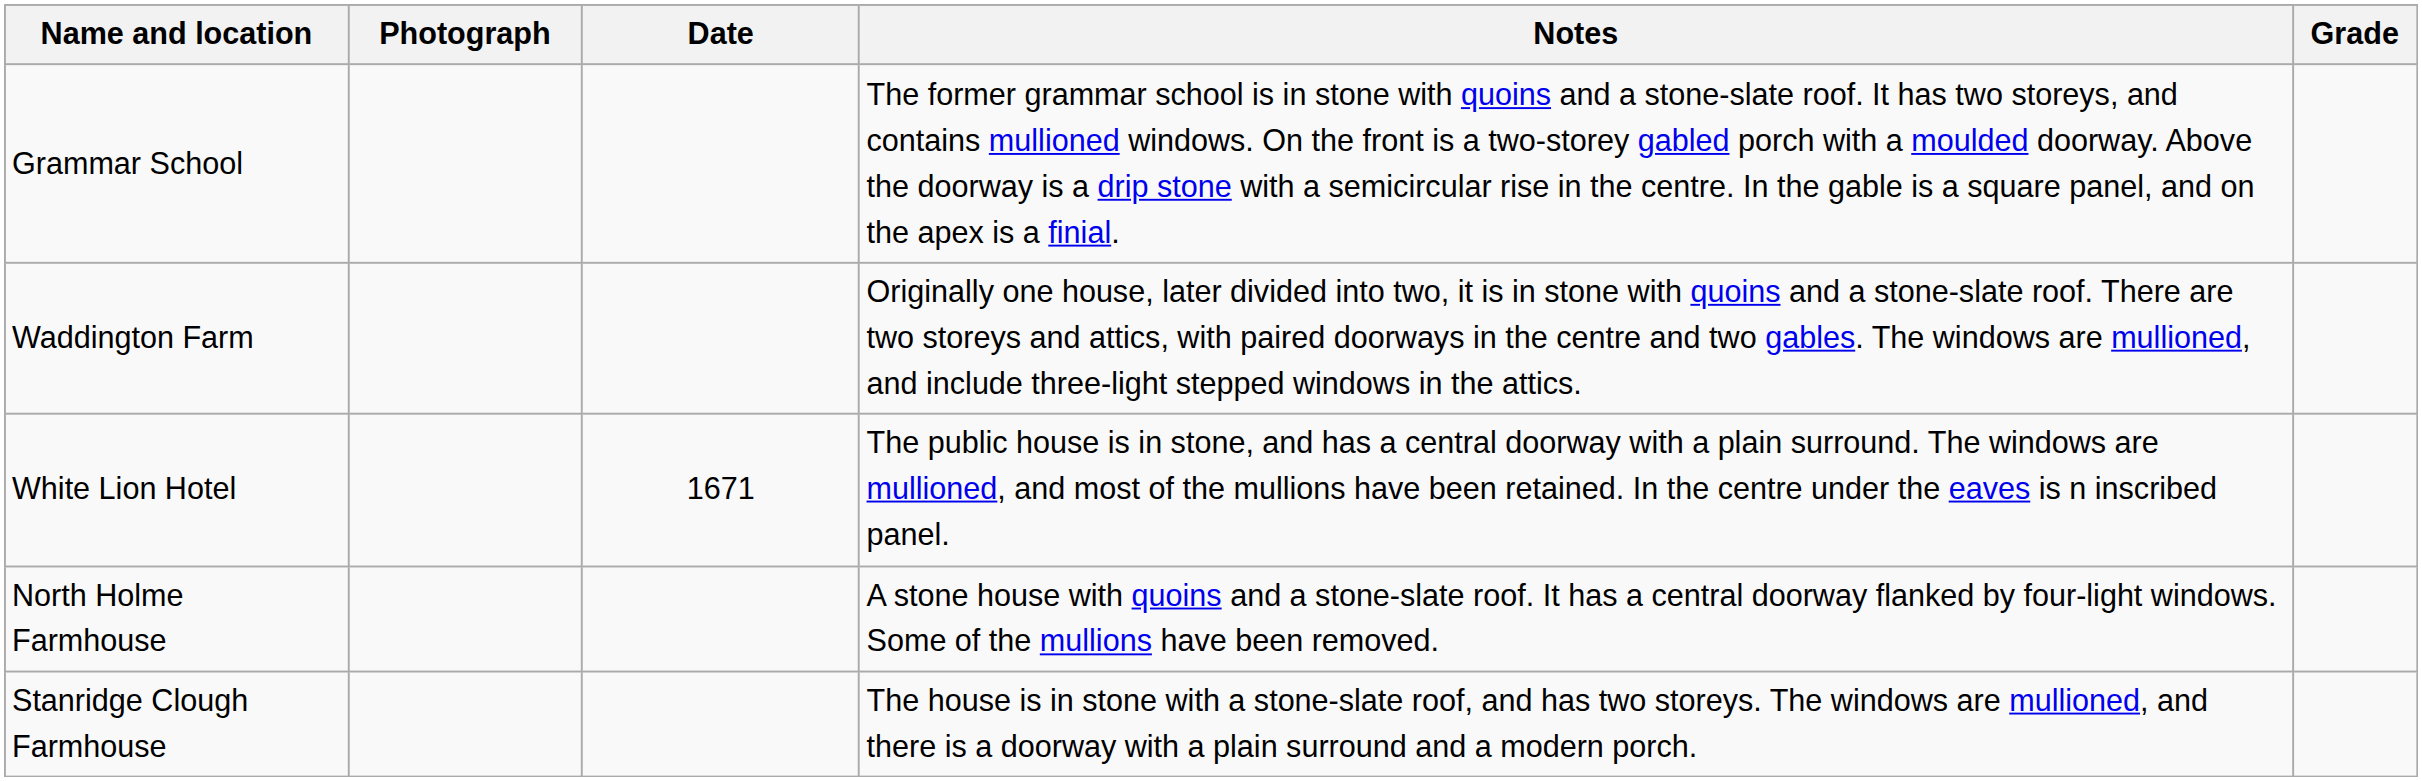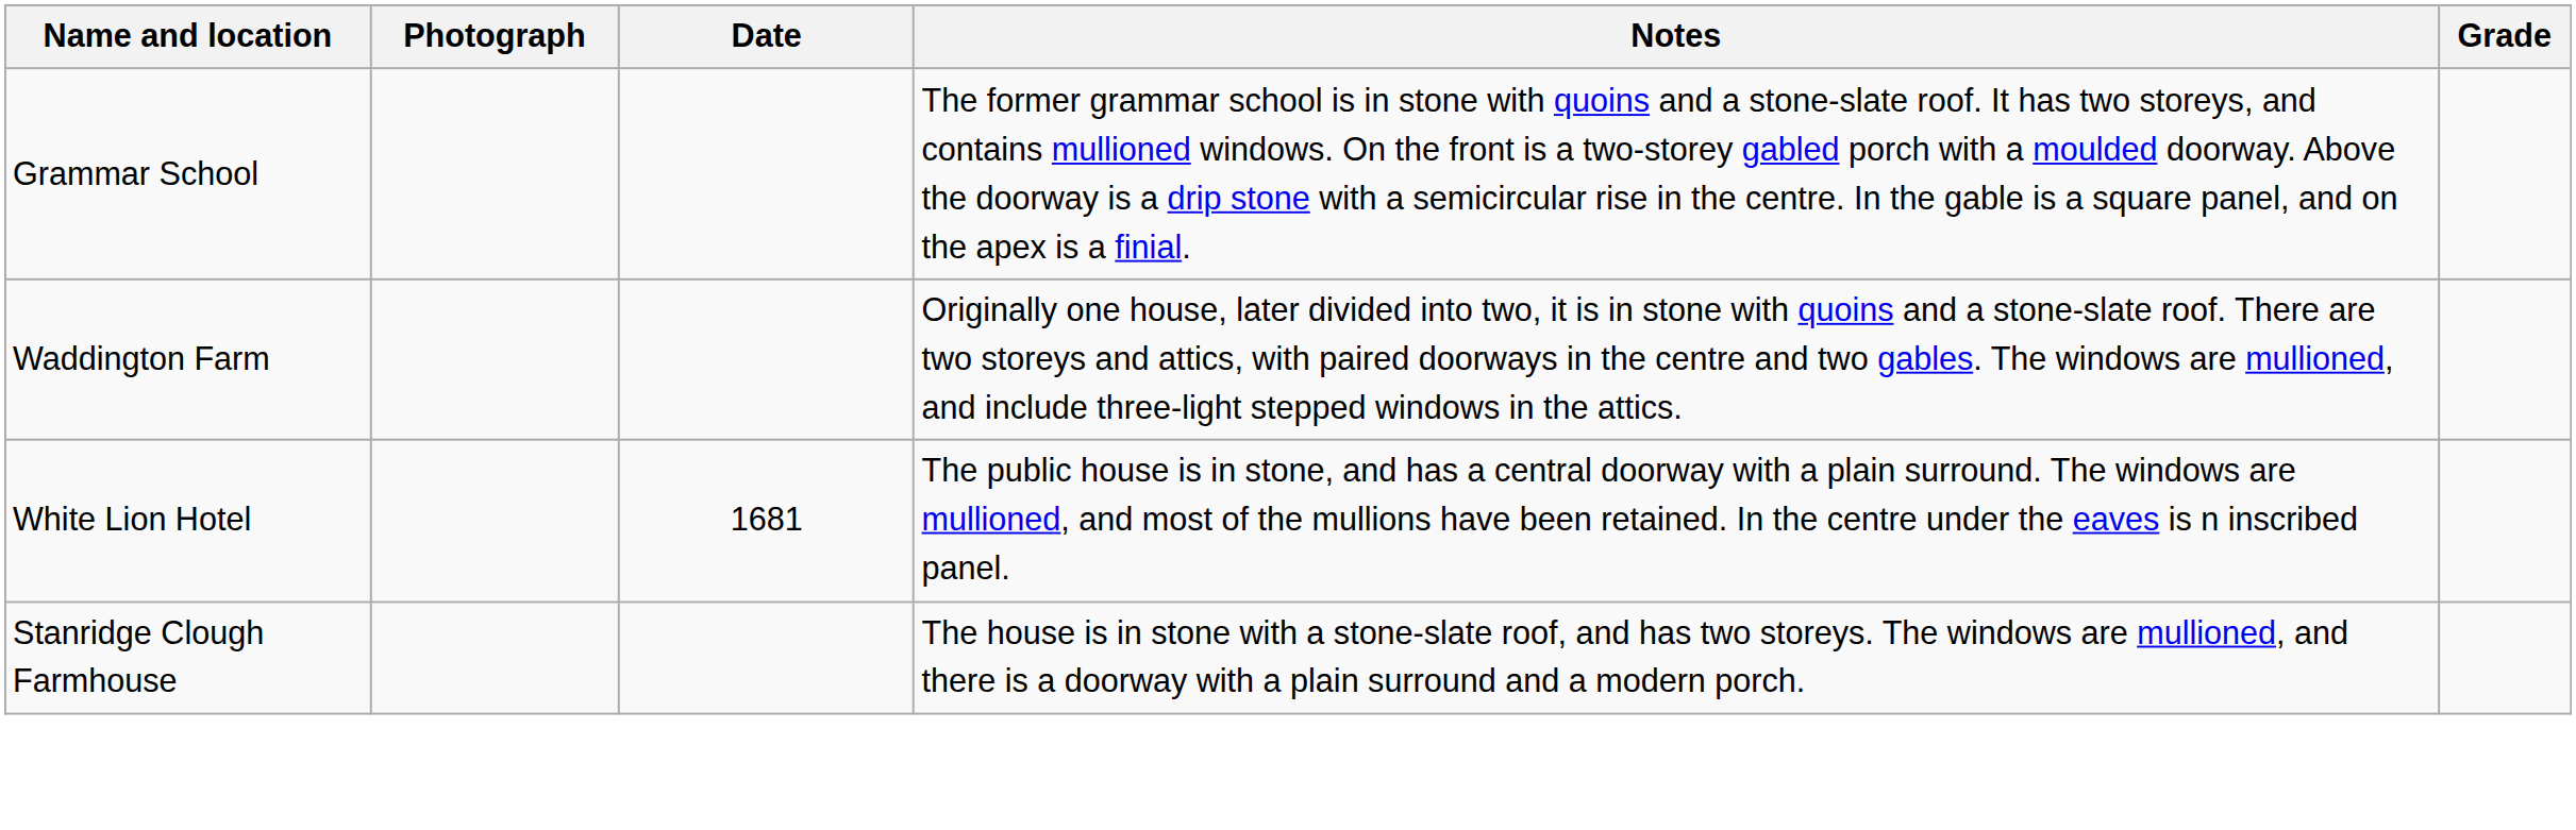White Lion Hotel | Date: 1671 -> 1681
- row: North Holme Farmhouse | A stone house with quoins and a stone-slate roof. It has a central doorway flanked by four-light windows. Some of the mullions have been removed.
